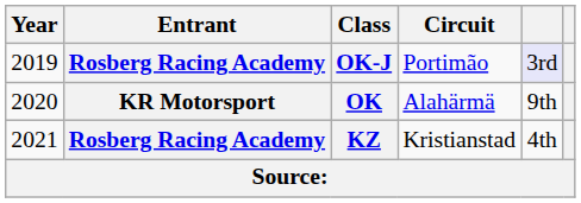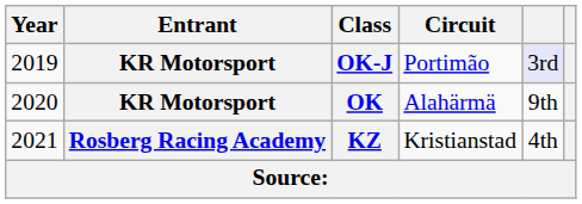OK-J | Entrant: Rosberg Racing Academy -> KR Motorsport
